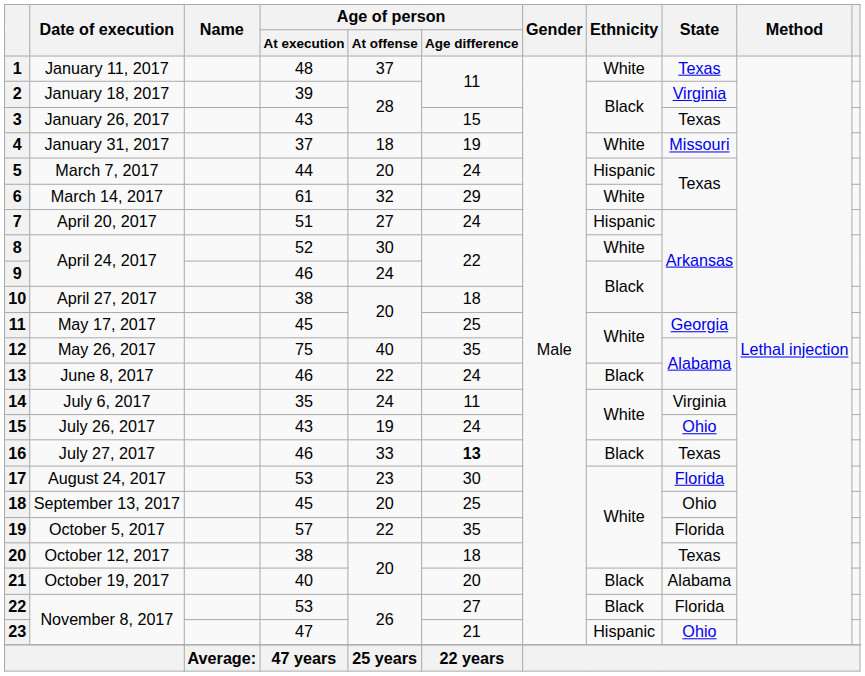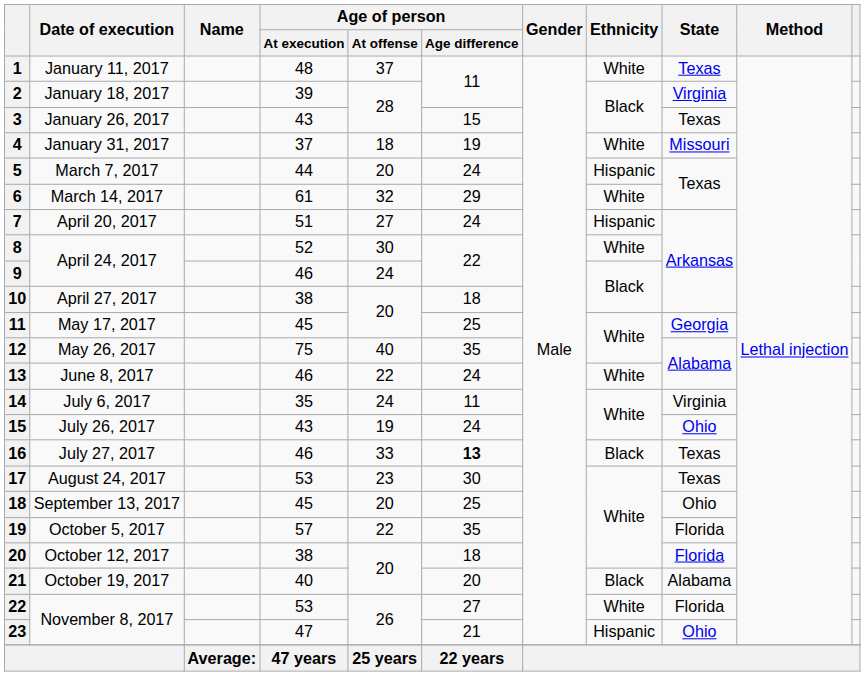June 8, 2017 | Ethnicity: Black -> White
August 24, 2017 | State: Florida -> Texas
October 12, 2017 | State: Texas -> Florida
22 / November 8, 2017 | Ethnicity: Black -> White
